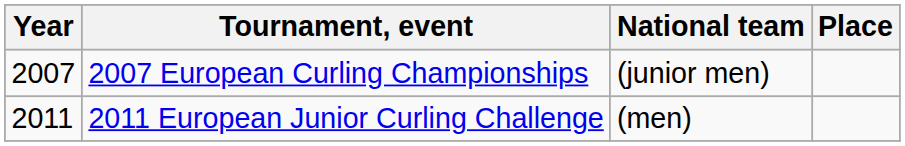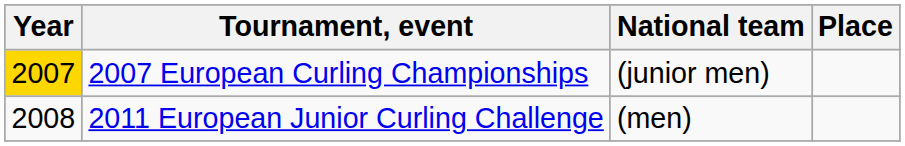2007 European Curling Championships | Year: no background -> gold background
2011 European Junior Curling Challenge | Year: 2011 -> 2008
